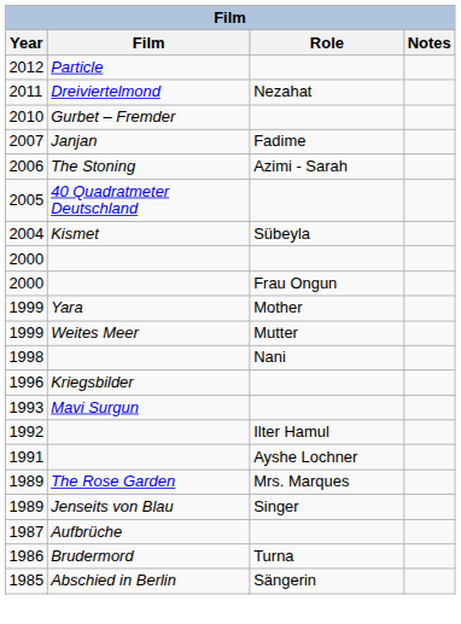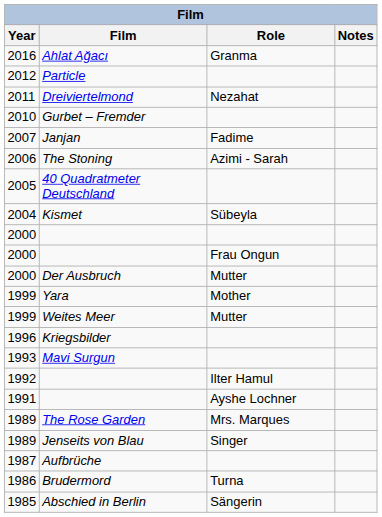+ row: 2016 | Ahlat Ağacı | Granma
+ row: 2000 | Der Ausbruch | Mutter
- row: 1998 | Nani
